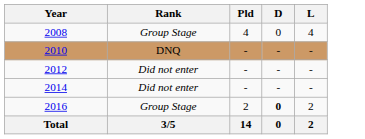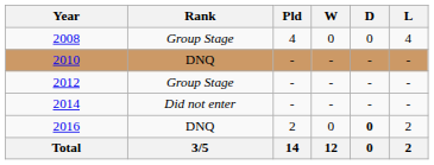+ column: W | 0 | - | - | - | 0 | 12
2012 | Rank: Did not enter -> Group Stage
2016 | Rank: Group Stage -> DNQ
